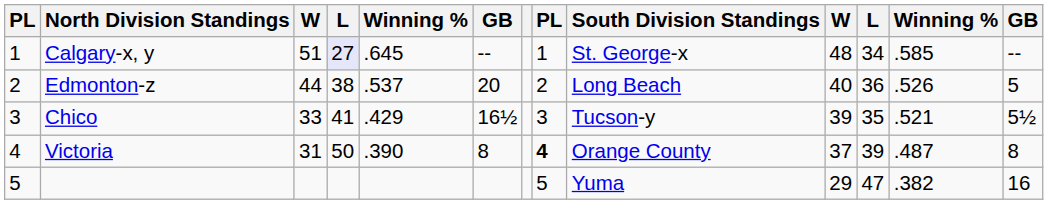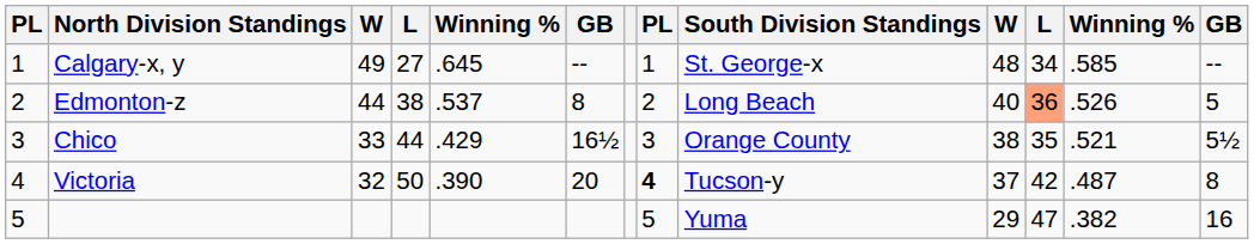Calgary-x, y | column 3: 51 -> 49
Calgary-x, y | column 4: lavender background -> no background
Edmonton-z | column 6: 20 -> 8
Edmonton-z | column 11: no background -> lightsalmon background
Chico | column 4: 41 -> 44
Chico | South Division Standings: Tucson-y -> Orange County
Chico | column 10: 39 -> 38
Victoria | column 3: 31 -> 32
Victoria | column 6: 8 -> 20
Victoria | South Division Standings: Orange County -> Tucson-y
Victoria | column 11: 39 -> 42
